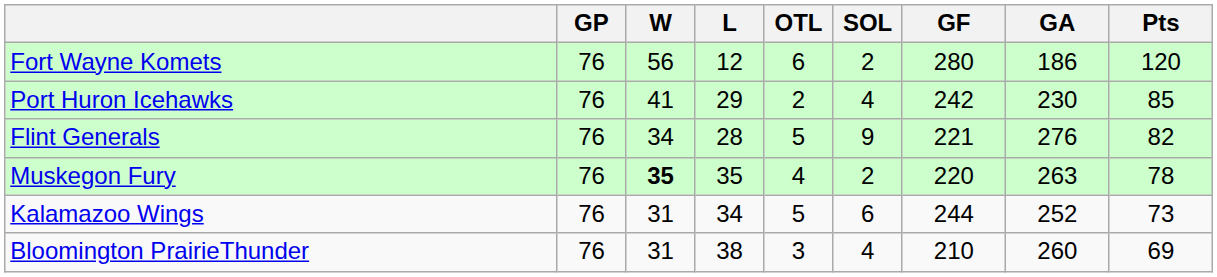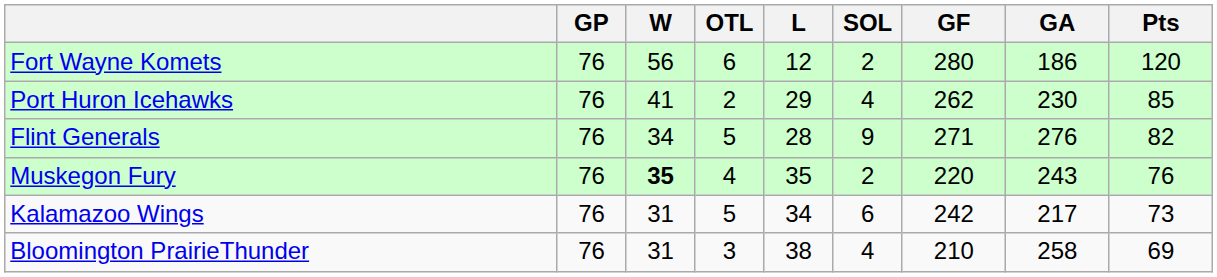columns swapped: L <-> OTL
Port Huron Icehawks | GF: 242 -> 262
Flint Generals | GF: 221 -> 271
Muskegon Fury | GA: 263 -> 243
Muskegon Fury | Pts: 78 -> 76
Kalamazoo Wings | GF: 244 -> 242
Kalamazoo Wings | GA: 252 -> 217
Bloomington PrairieThunder | GA: 260 -> 258
